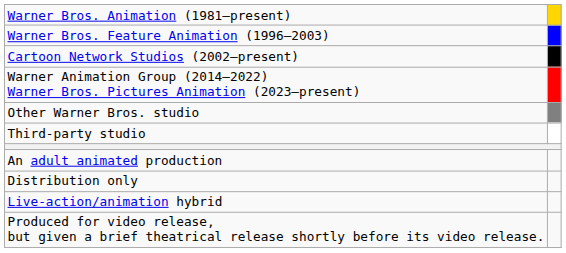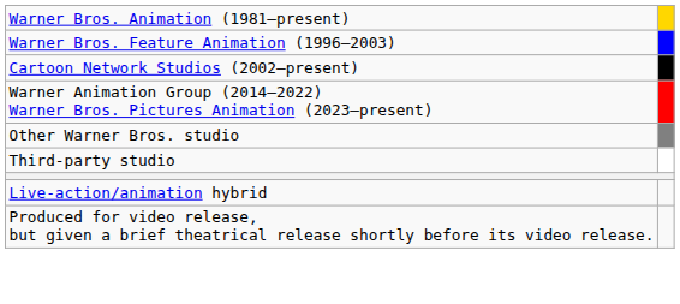- row: An adult animated production
- row: Distribution only
